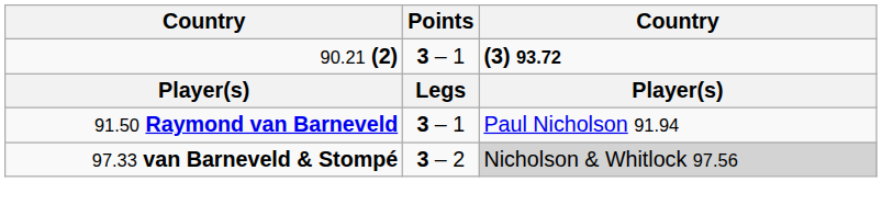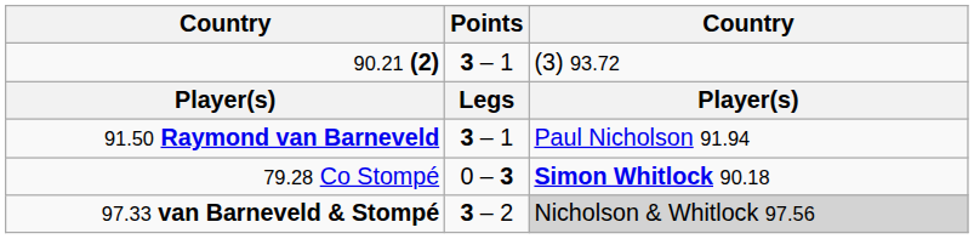90.21 (2) | column 3: bold -> normal
+ row: 79.28 Co Stompé | 0 – 3 | Simon Whitlock 90.18
